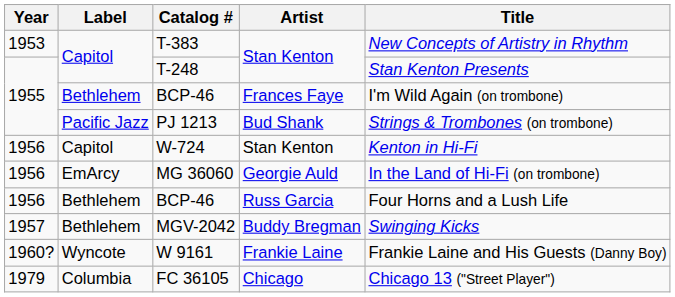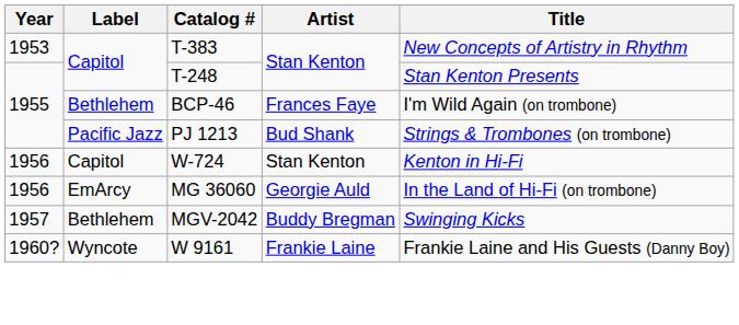- row: 1956 | Bethlehem | BCP-46 | Russ Garcia | Four Horns and a Lush Life
- row: 1979 | Columbia | FC 36105 | Chicago | Chicago 13 ("Street Player")
